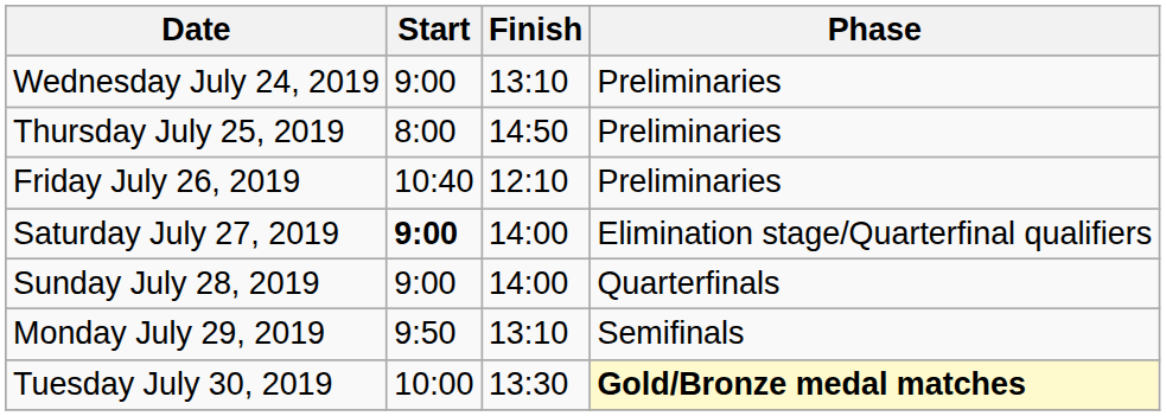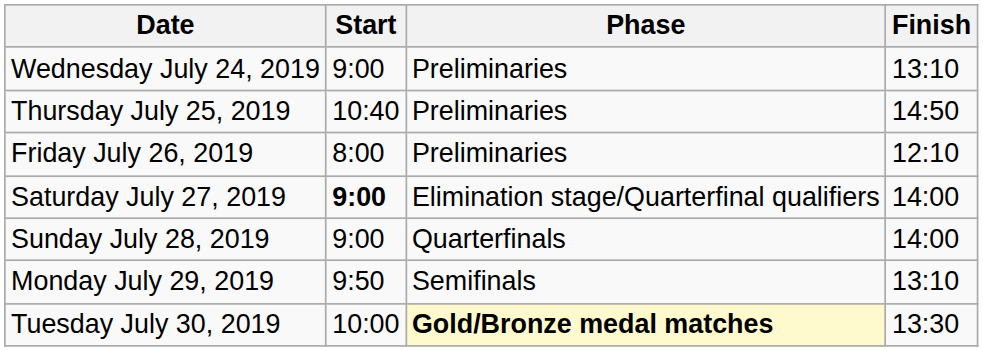columns swapped: Finish <-> Phase
Thursday July 25, 2019 | Start: 8:00 -> 10:40
Friday July 26, 2019 | Start: 10:40 -> 8:00
